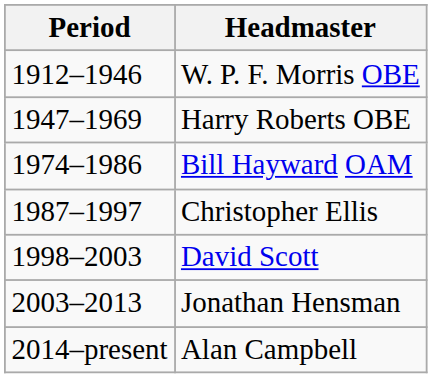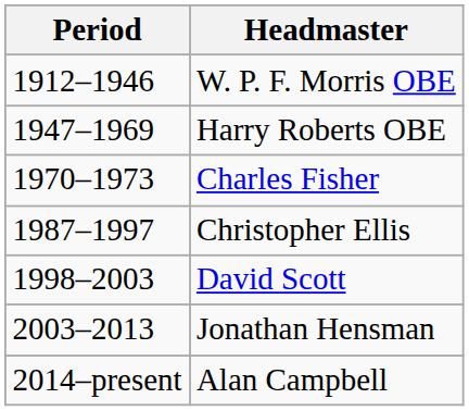+ row: 1970–1973 | Charles Fisher
- row: 1974–1986 | Bill Hayward OAM
